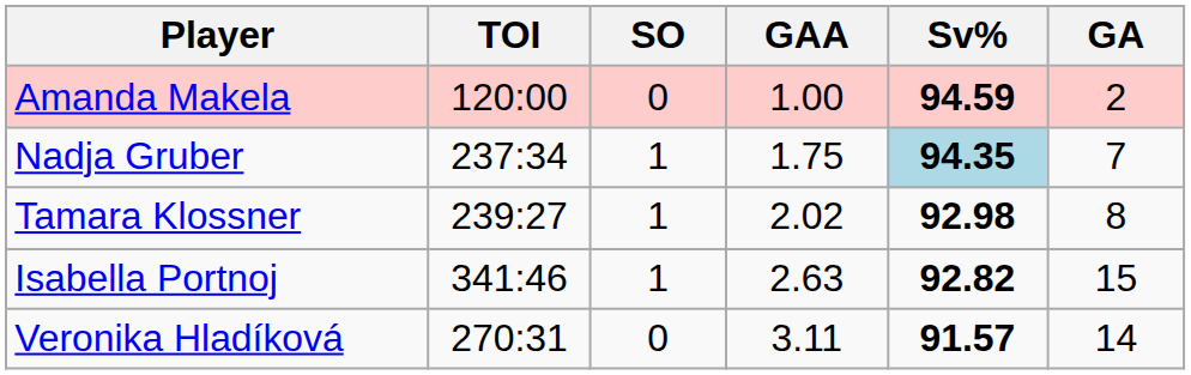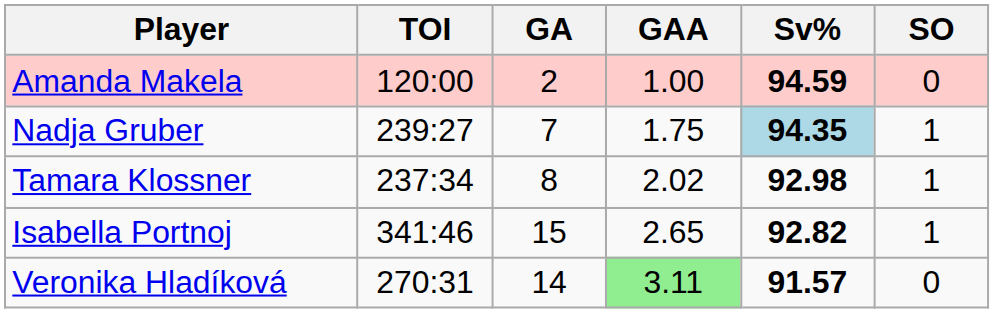columns swapped: GA <-> SO
Nadja Gruber | TOI: 237:34 -> 239:27
Tamara Klossner | TOI: 239:27 -> 237:34
Isabella Portnoj | GAA: 2.63 -> 2.65
Veronika Hladíková | GAA: no background -> lightgreen background
